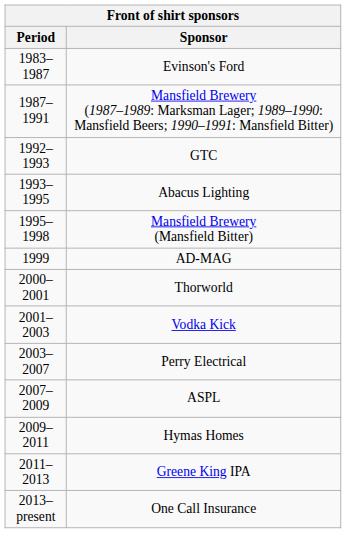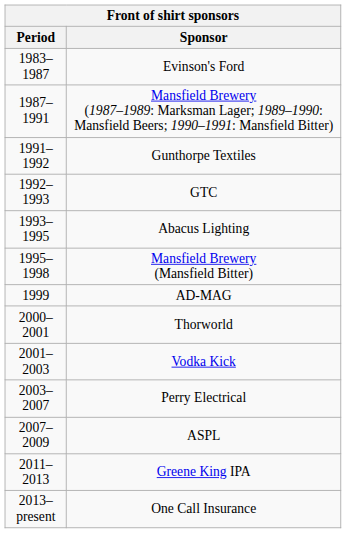+ row: 1991–1992 | Gunthorpe Textiles
- row: 2009–2011 | Hymas Homes
